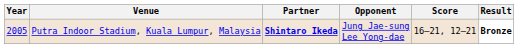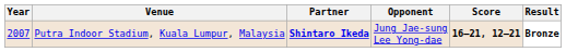Putra Indoor Stadium, Kuala Lumpur, Malaysia | Year: 2005 -> 2007
Putra Indoor Stadium, Kuala Lumpur, Malaysia | Score: normal -> bold
